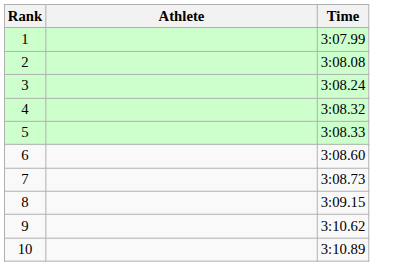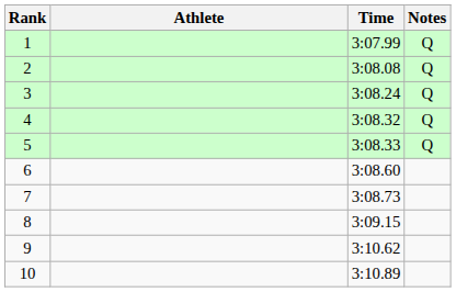+ column: Notes | Q | Q | Q | Q | Q
